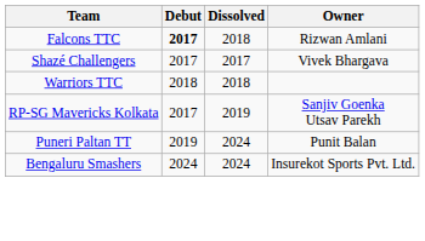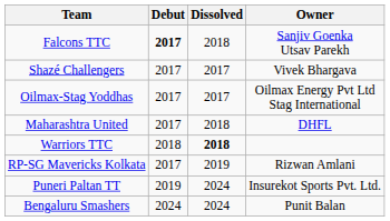Falcons TTC | Owner: Rizwan Amlani -> Sanjiv Goenka Utsav Parekh
+ row: Oilmax-Stag Yoddhas | 2017 | 2017 | Oilmax Energy Pvt Ltd Stag International
+ row: Maharashtra United | 2017 | 2018 | DHFL
Warriors TTC | Dissolved: normal -> bold
RP-SG Mavericks Kolkata | Owner: Sanjiv Goenka Utsav Parekh -> Rizwan Amlani
Puneri Paltan TT | Owner: Punit Balan -> Insurekot Sports Pvt. Ltd.
Bengaluru Smashers | Owner: Insurekot Sports Pvt. Ltd. -> Punit Balan
